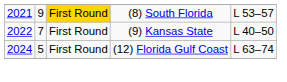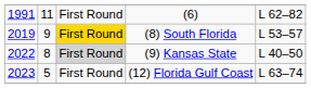+ row: 1991 | 11 | First Round | (6) | L 62–82
(8) South Florida | column 1: 2021 -> 2019
(9) Kansas State | column 2: 7 -> 8
(9) Kansas State | column 3: no background -> lightgrey background
(12) Florida Gulf Coast | column 1: 2024 -> 2023
